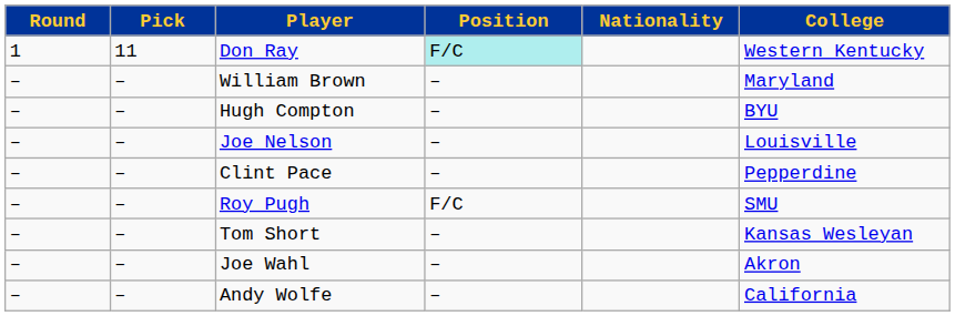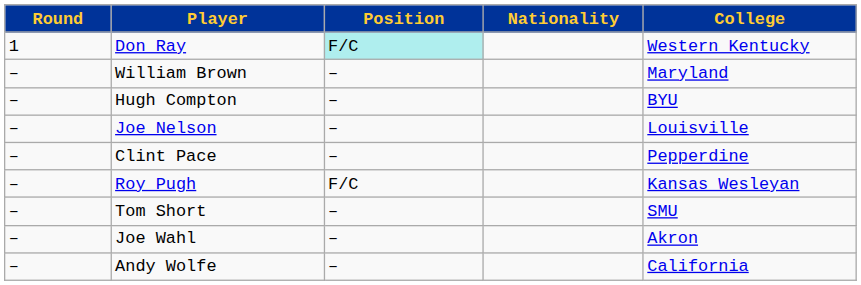- column: Pick | 11 | – | – | – | – | – | – | – | –
Roy Pugh | College: SMU -> Kansas Wesleyan
Tom Short | College: Kansas Wesleyan -> SMU
